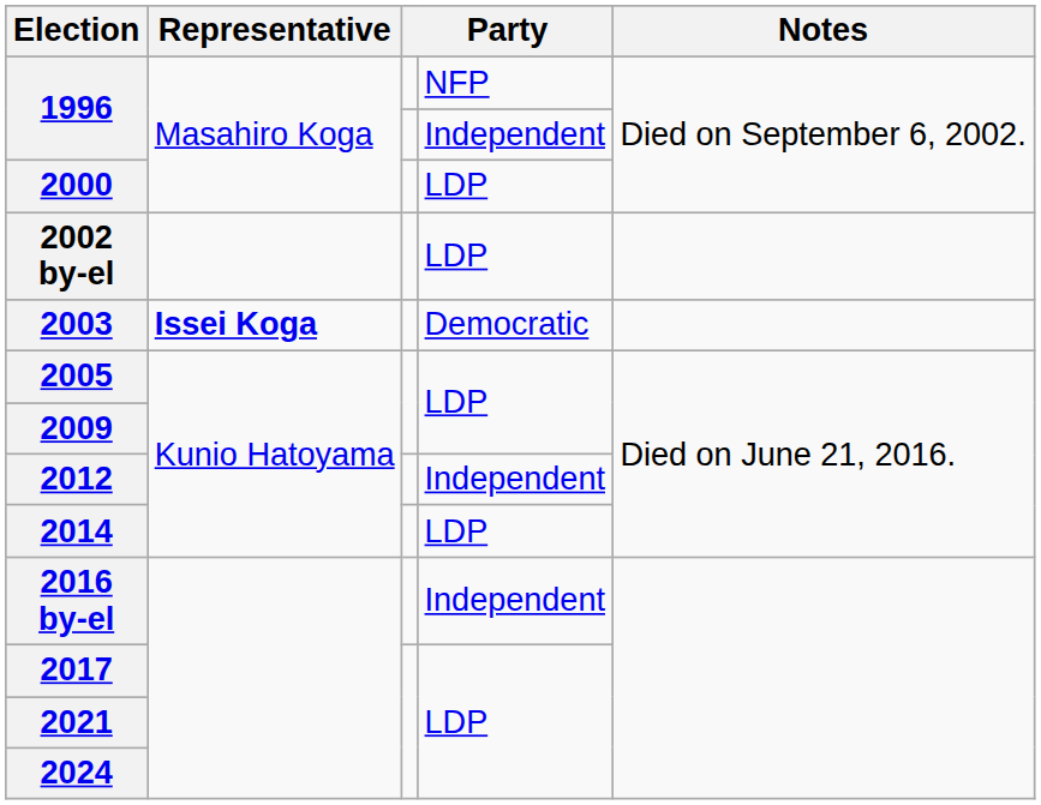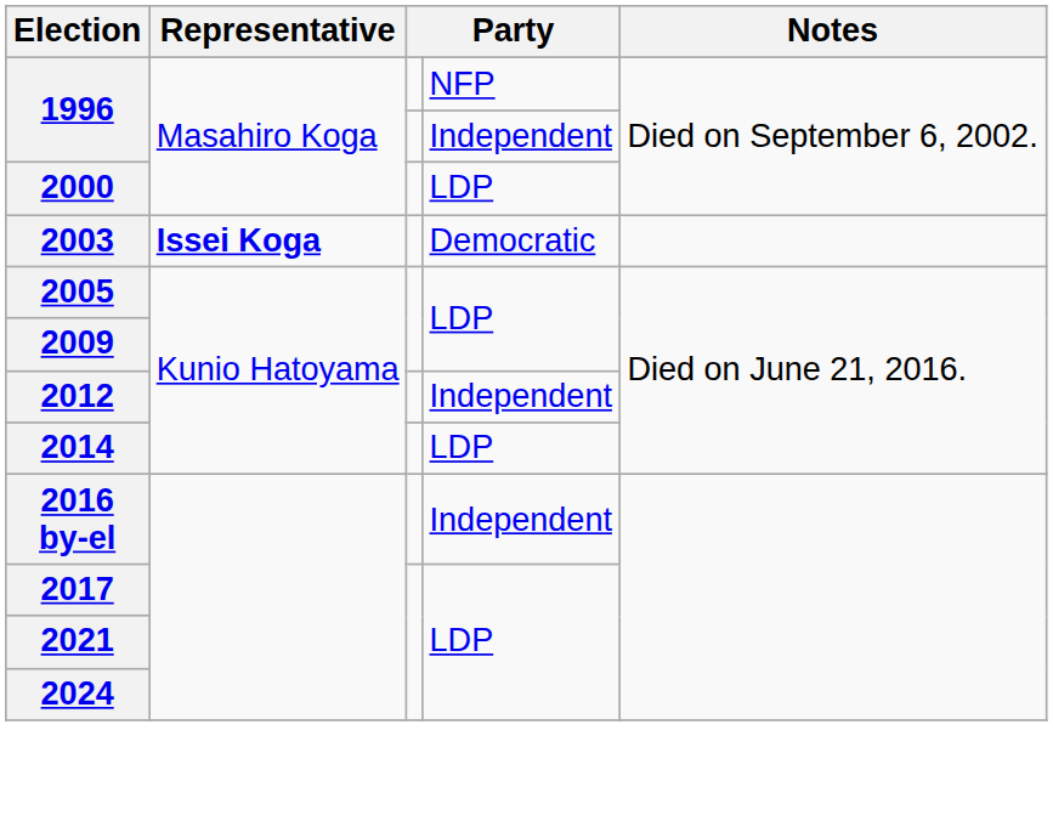- row: 2002 by-el | LDP
